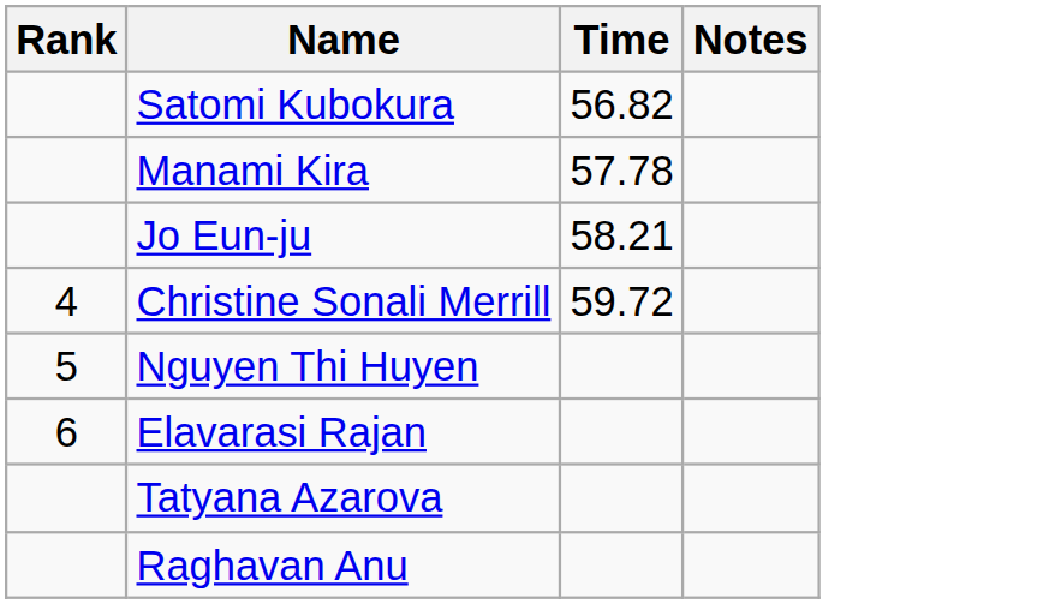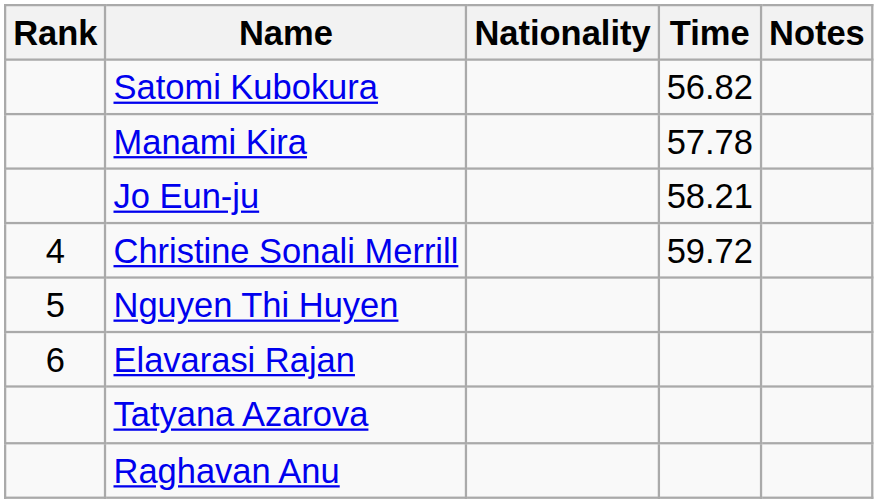+ column: Nationality
